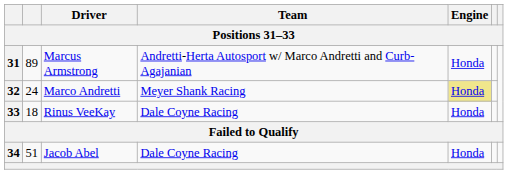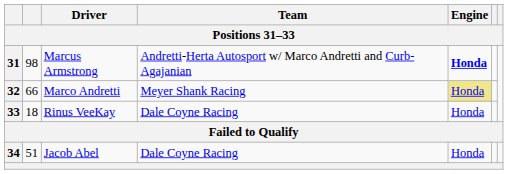31 | column 2: 89 -> 98
31 | Engine: normal -> bold
32 | column 2: 24 -> 66
